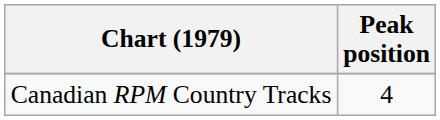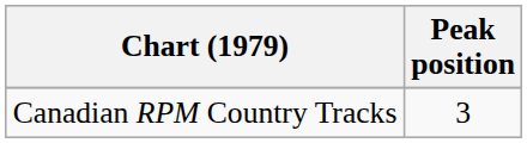Canadian RPM Country Tracks | Peak position: 4 -> 3
